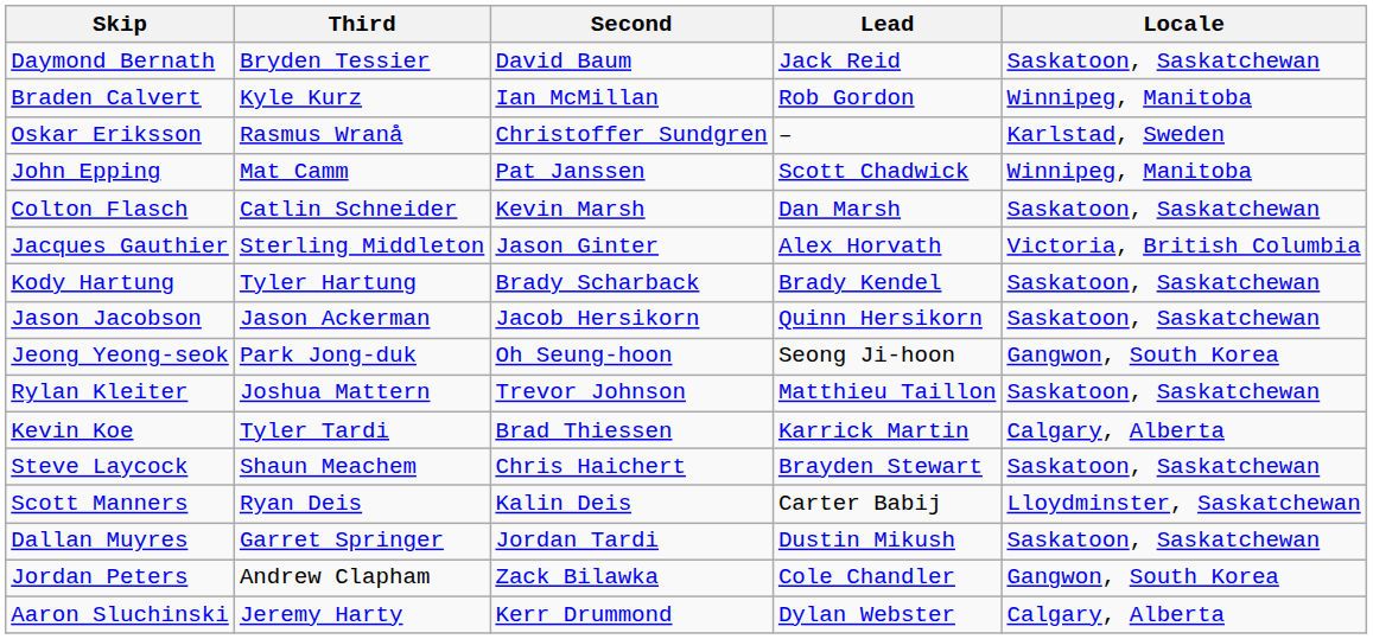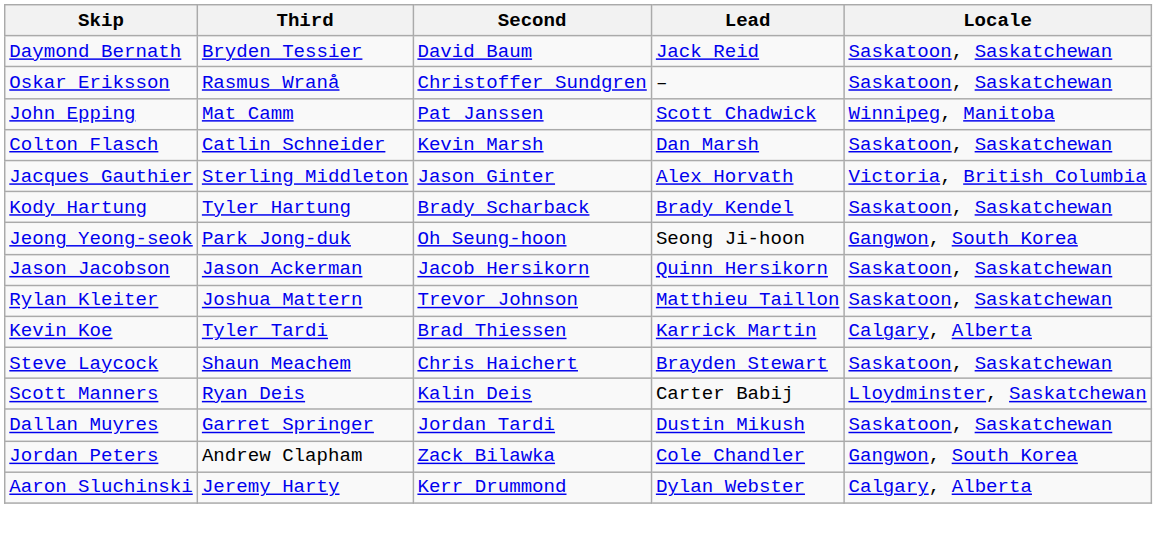- row: Braden Calvert | Kyle Kurz | Ian McMillan | Rob Gordon | Winnipeg, Manitoba
Oskar Eriksson | Locale: Karlstad, Sweden -> Saskatoon, Saskatchewan
rows swapped: Jason Jacobson <-> Jeong Yeong-seok
